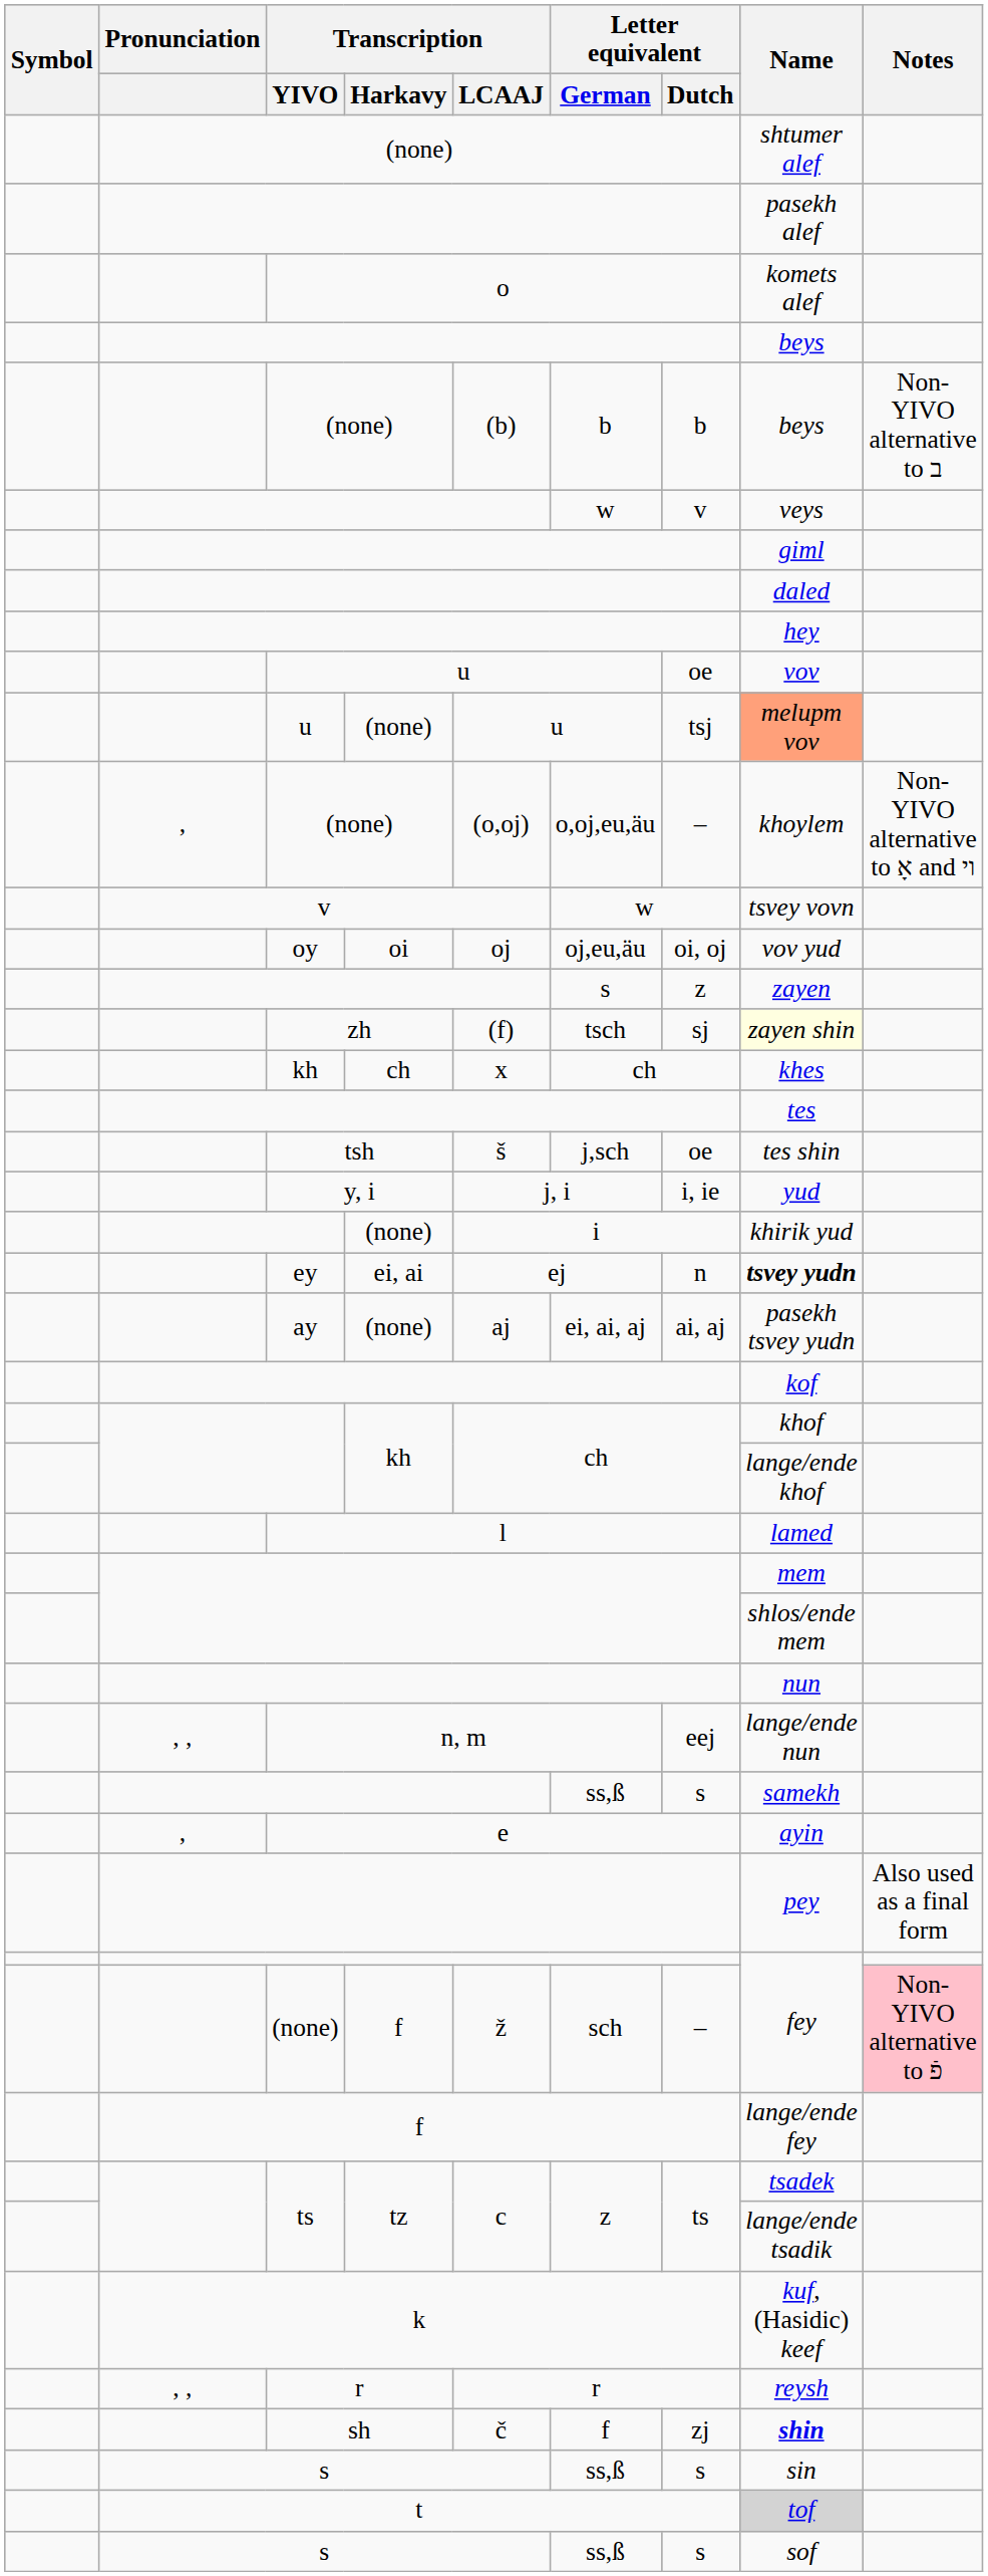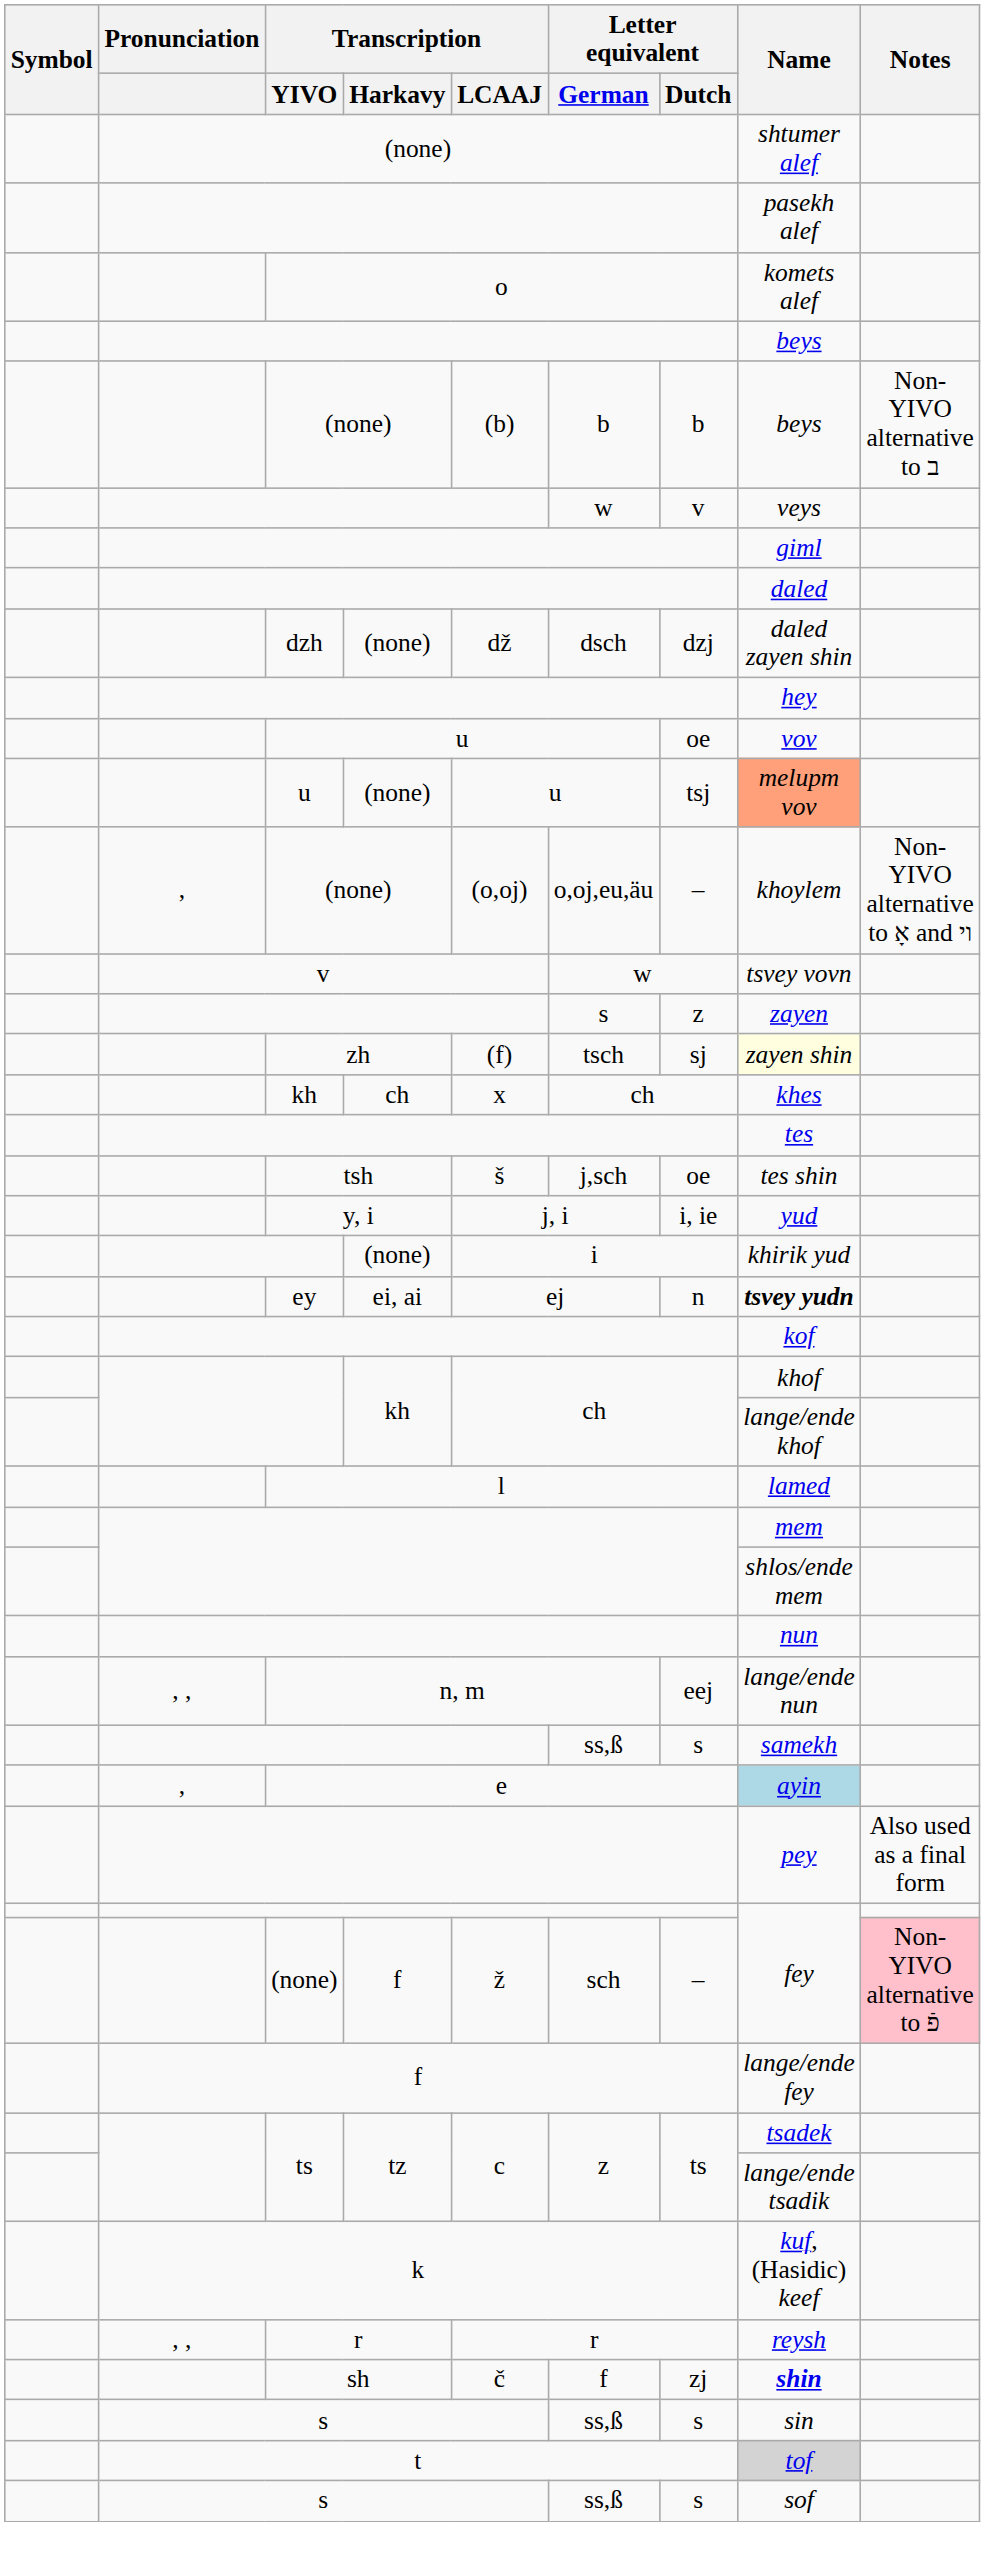+ row: dzh | (none) | dž | dsch | dzj | daled zayen shin
- row: oy | oi | oj | oj,eu,äu | oi, oj | vov yud
- row: ay | (none) | aj | ei, ai, aj | ai, aj | pasekh tsvey yudn
e | Name: no background -> lightblue background
